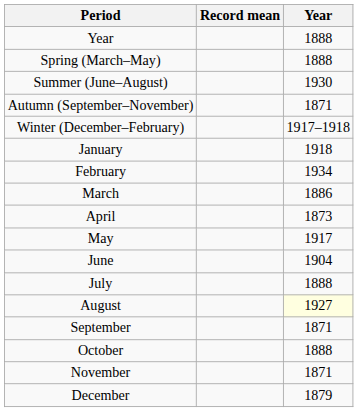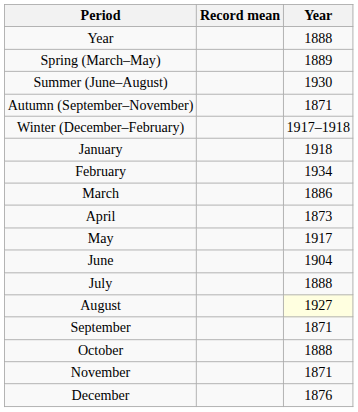Spring (March–May) | Year: 1888 -> 1889
December | Year: 1879 -> 1876
